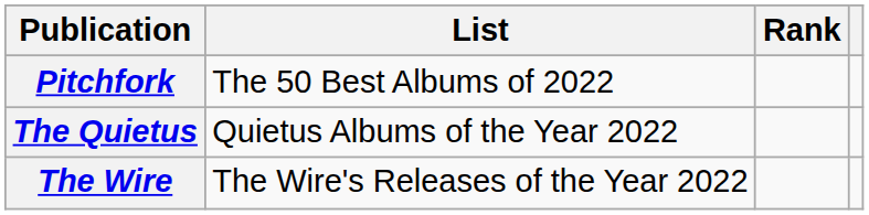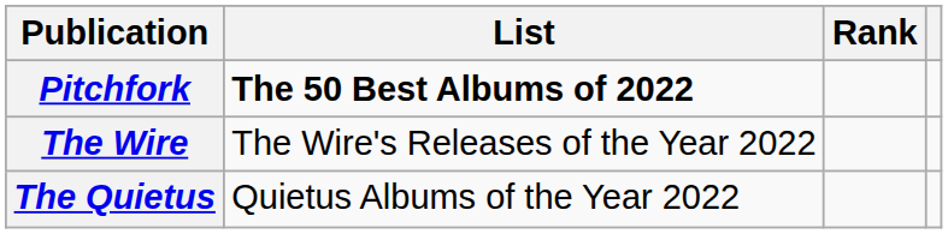Pitchfork | List: normal -> bold
rows swapped: The Quietus <-> The Wire
